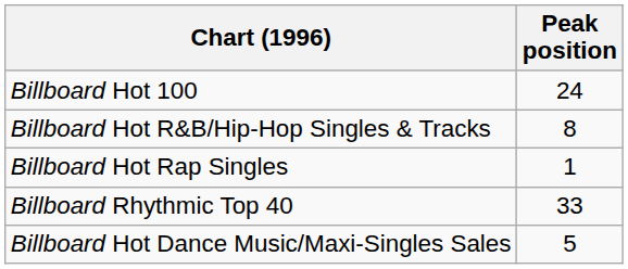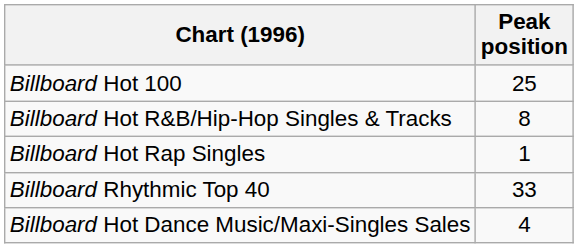Billboard Hot 100 | Peak position: 24 -> 25
Billboard Hot Dance Music/Maxi-Singles Sales | Peak position: 5 -> 4
